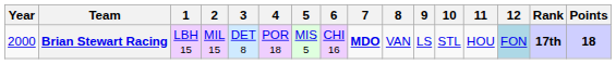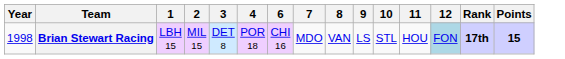- column: 5 | MIS 5
Brian Stewart Racing | Year: 2000 -> 1998
Brian Stewart Racing | 7: bold -> normal
Brian Stewart Racing | Points: 18 -> 15
